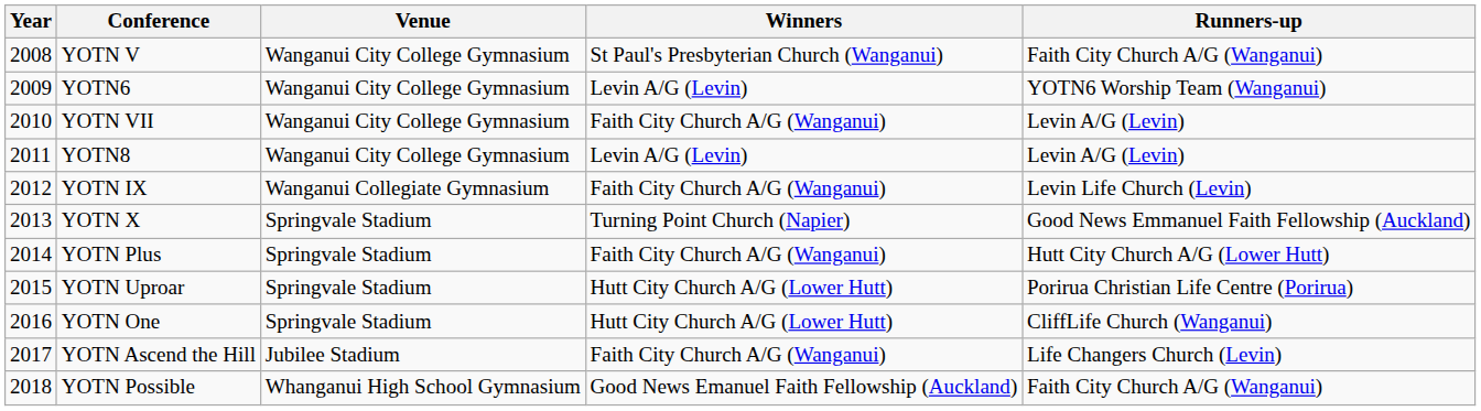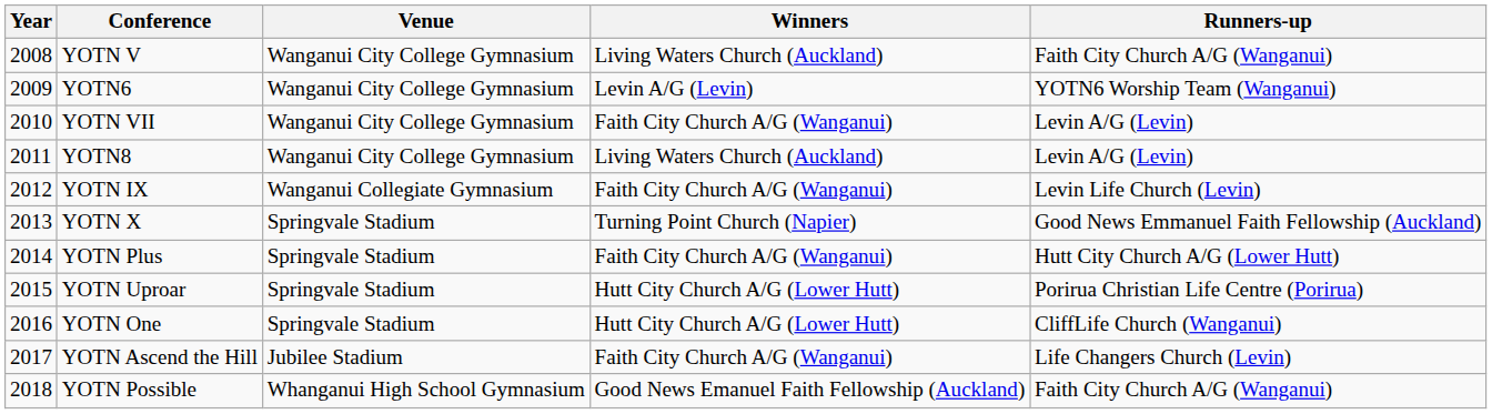YOTN V | Winners: St Paul's Presbyterian Church (Wanganui) -> Living Waters Church (Auckland)
YOTN8 | Winners: Levin A/G (Levin) -> Living Waters Church (Auckland)
